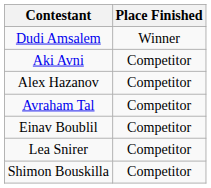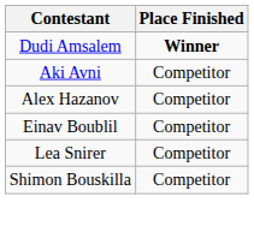Dudi Amsalem | Place Finished: normal -> bold
- row: Avraham Tal | Competitor
